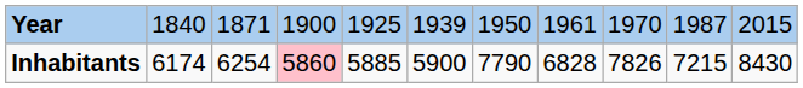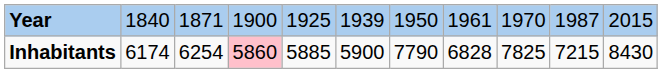Inhabitants | column 9: 7826 -> 7825
